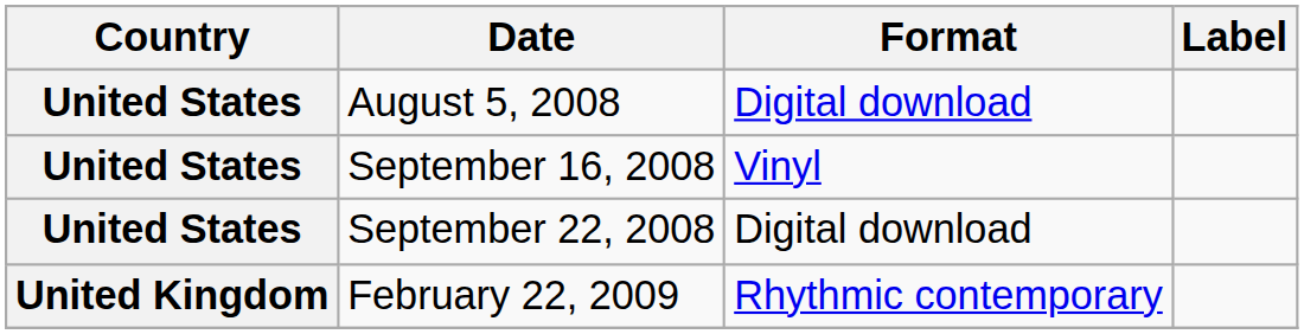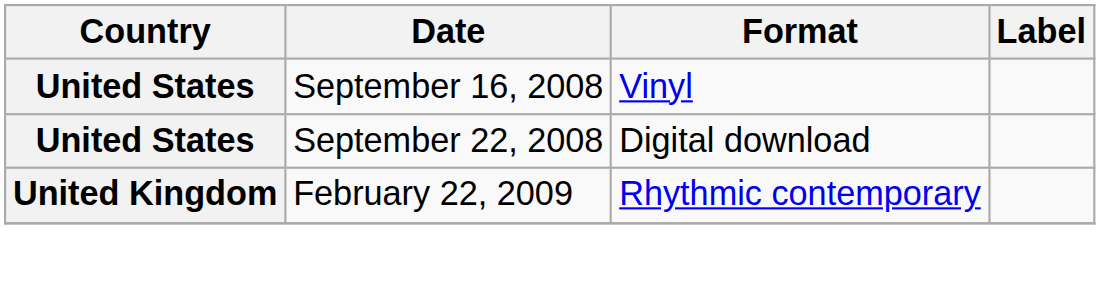- row: United States | August 5, 2008 | Digital download
